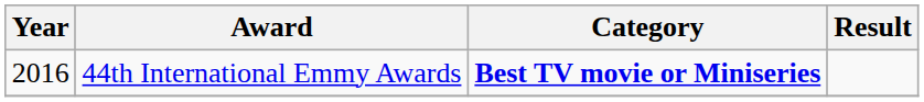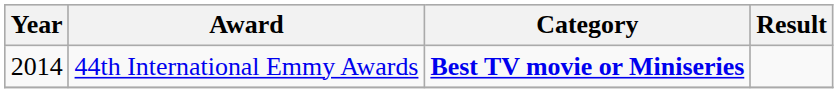44th International Emmy Awards | Year: 2016 -> 2014
